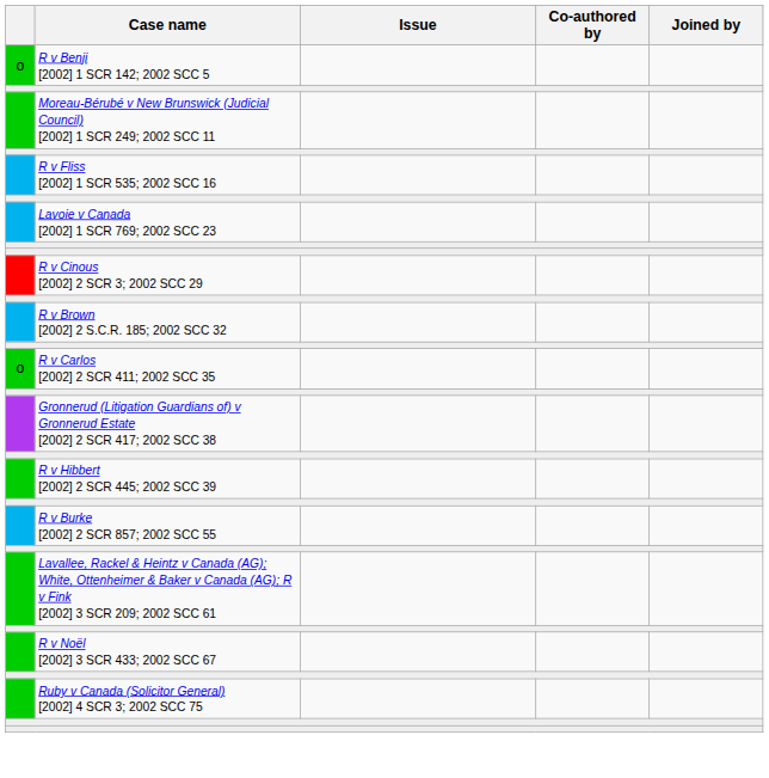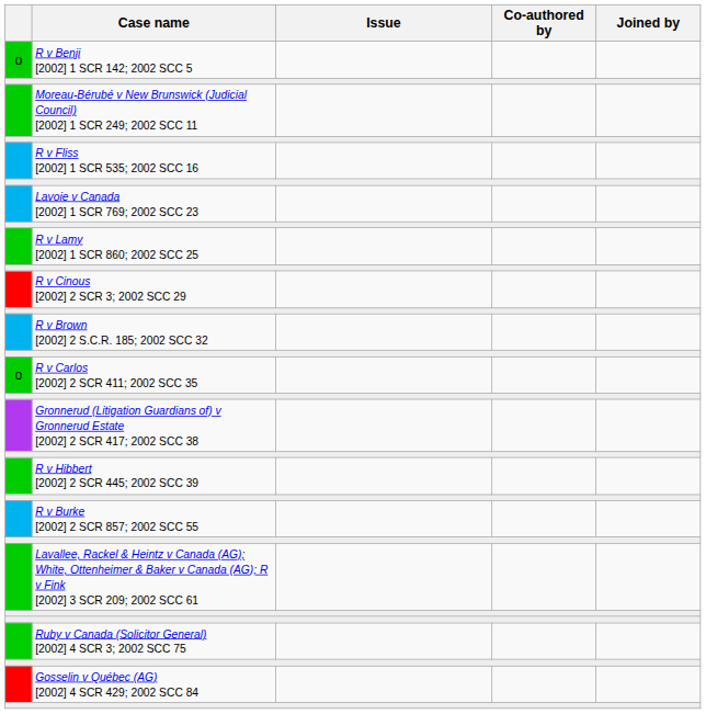+ row: R v Lamy [2002] 1 SCR 860; 2002 SCC 25
- row: R v Noël [2002] 3 SCR 433; 2002 SCC 67
+ row: Gosselin v Québec (AG) [2002] 4 SCR 429; 2002 SCC 84
